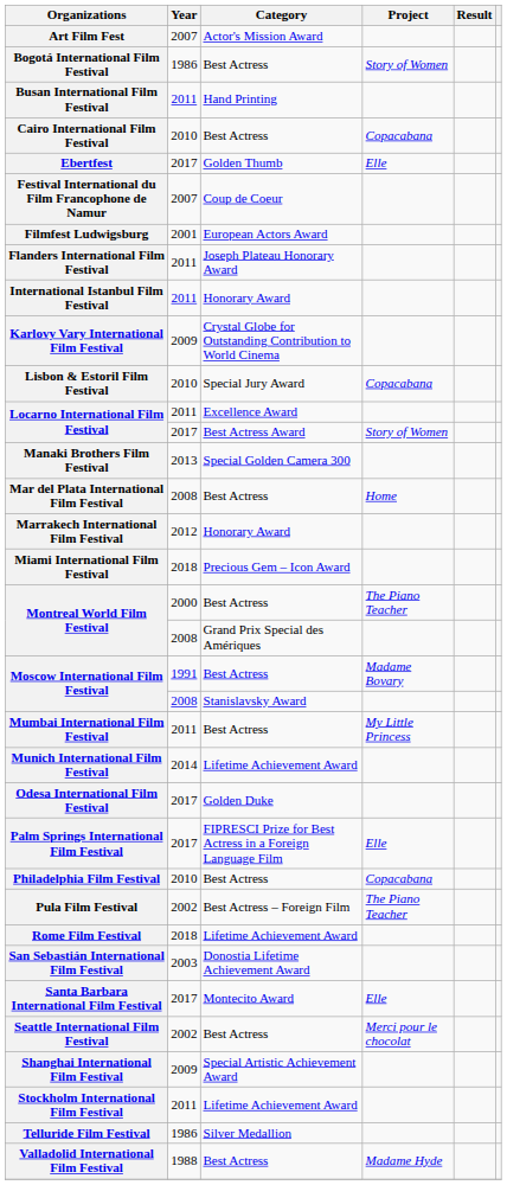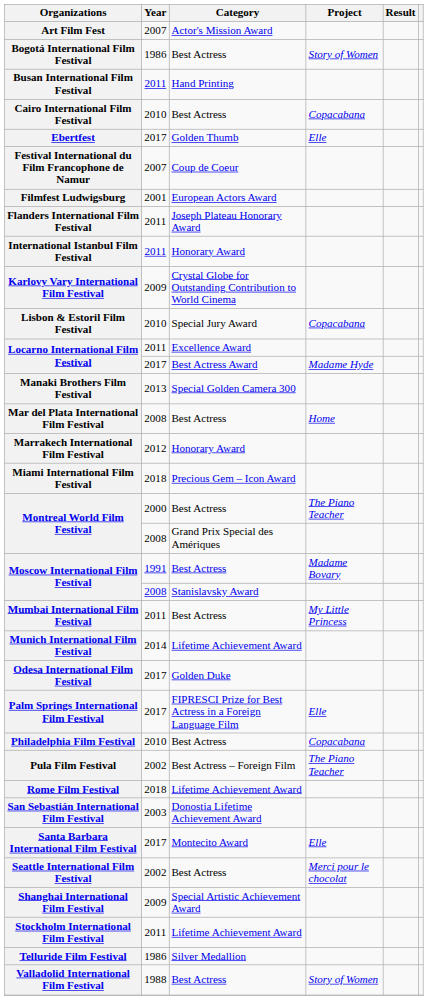Locarno International Film Festival / Best Actress Award | Project: Story of Women -> Madame Hyde
Valladolid International Film Festival | Project: Madame Hyde -> Story of Women
